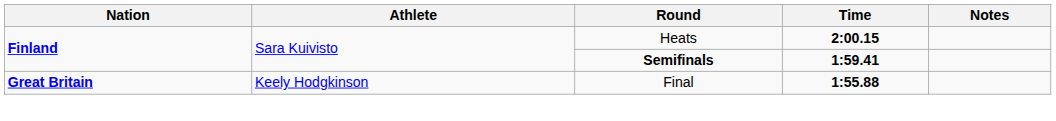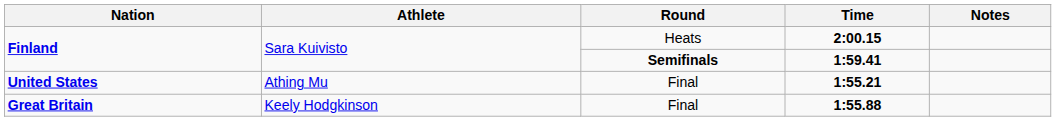+ row: United States | Athing Mu | Final | 1:55.21
